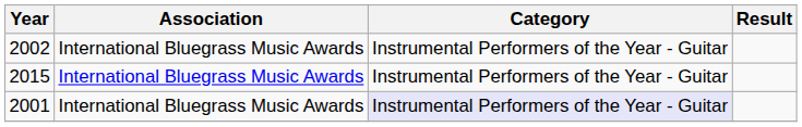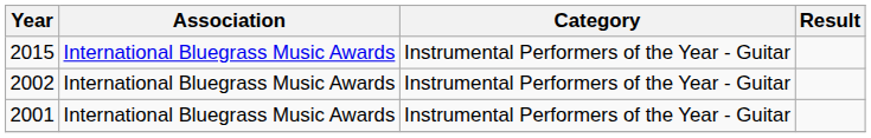rows swapped: 2015 <-> 2002
2001 | Category: lavender background -> no background
